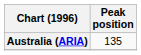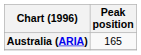Australia (ARIA) | Peak position: 135 -> 165
